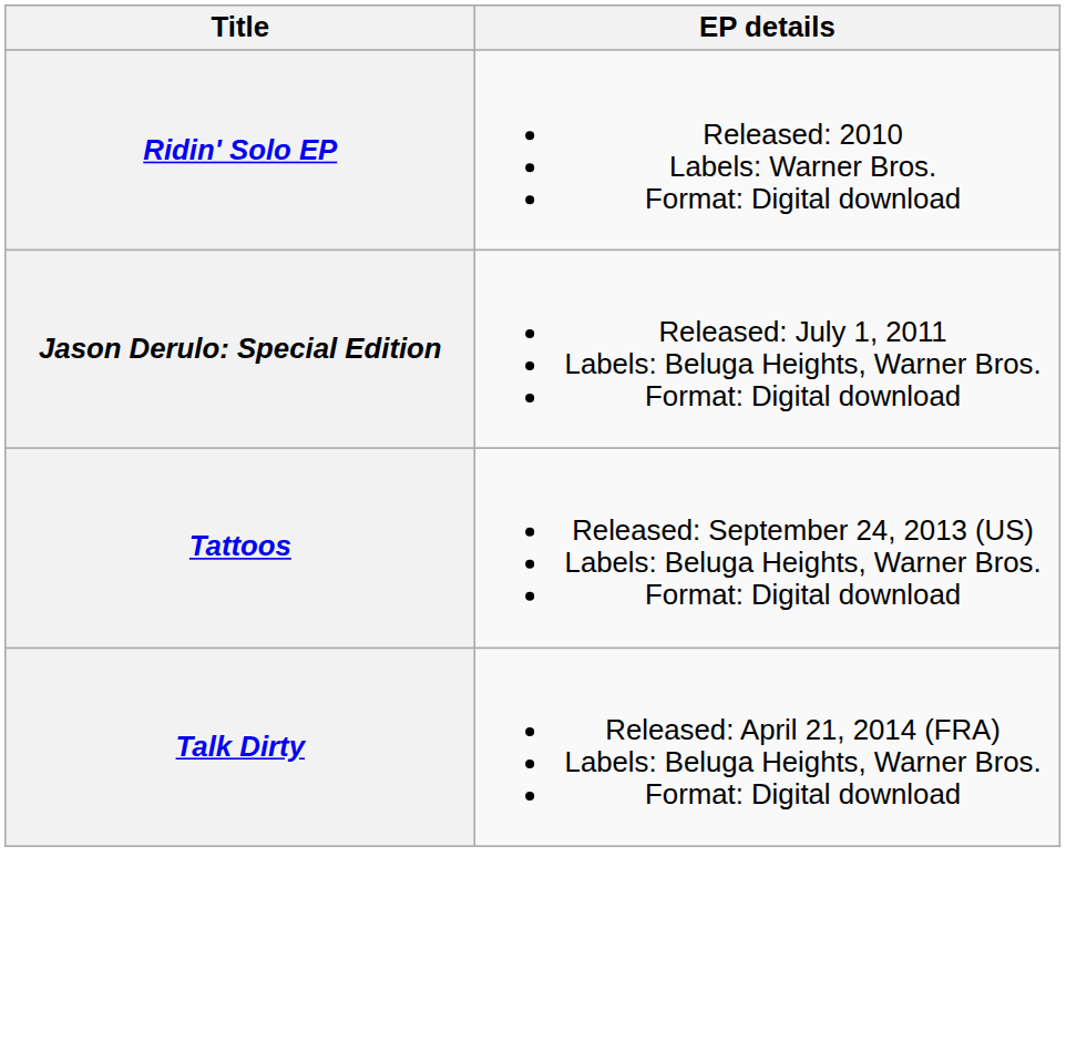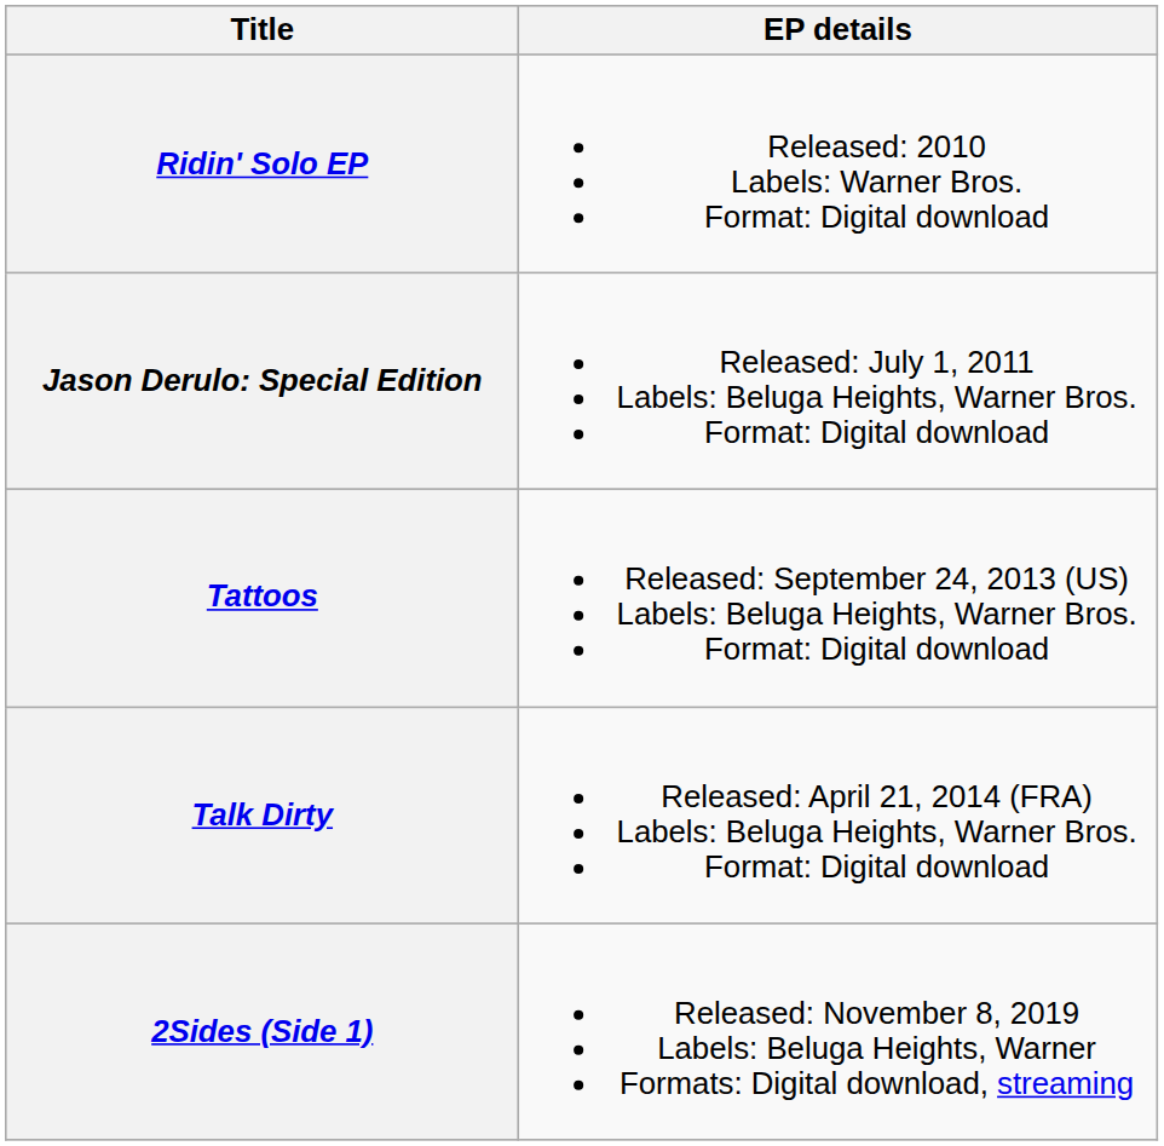+ row: 2Sides (Side 1) | Released: November 8, 2019 Labels: Beluga Heights, Warner Formats: Digital download, streaming
